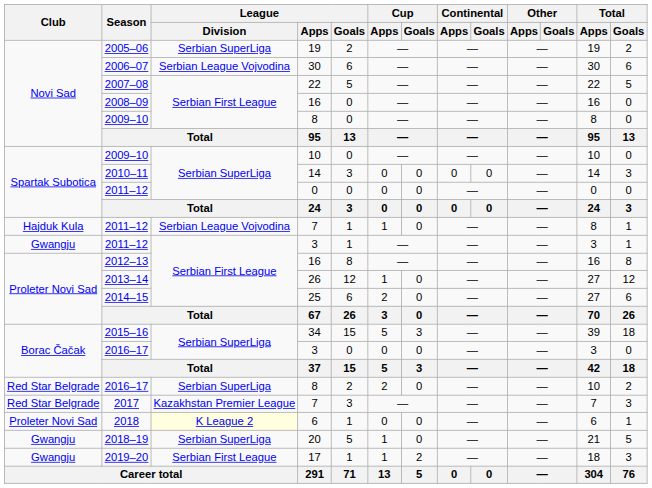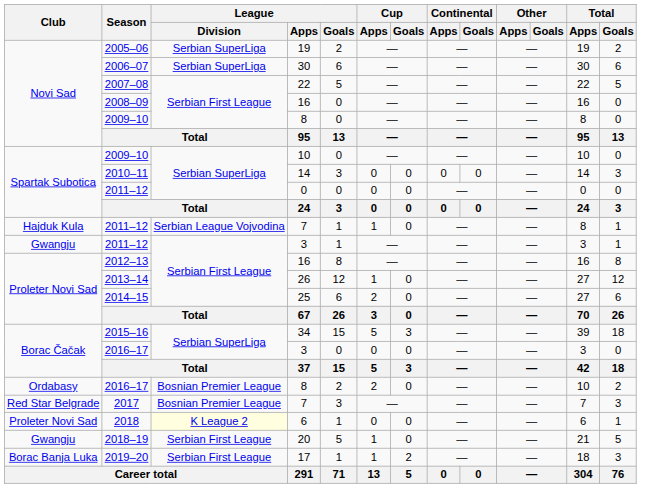2006–07 | League / Division: Serbian League Vojvodina -> Serbian SuperLiga
2016–17 / 8 | Club: Red Star Belgrade -> Ordabasy
2016–17 / 8 | League / Division: Serbian SuperLiga -> Bosnian Premier League
2017 | League / Division: Kazakhstan Premier League -> Bosnian Premier League
2018–19 | League / Division: Serbian SuperLiga -> Serbian First League
2019–20 | Club: Gwangju -> Borac Banja Luka
